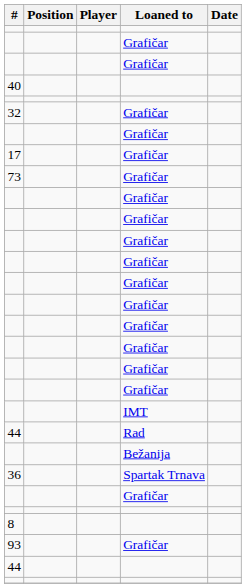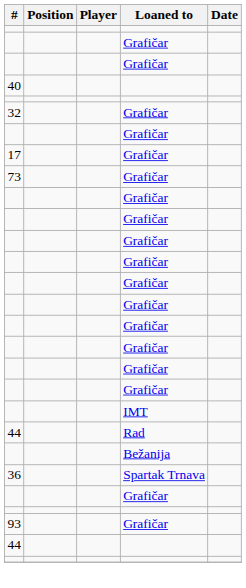- row: 8
